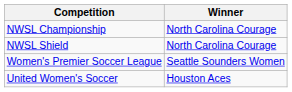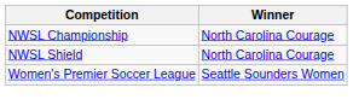- row: United Women's Soccer | Houston Aces
